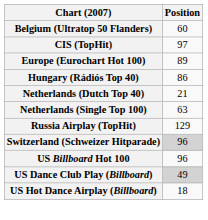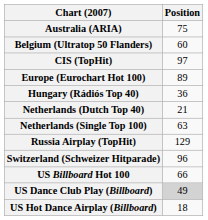+ row: Australia (ARIA) | 75
Hungary (Rádiós Top 40) | Position: 86 -> 36
Switzerland (Schweizer Hitparade) | Position: lightgrey background -> no background
US Billboard Hot 100 | Position: 96 -> 66
